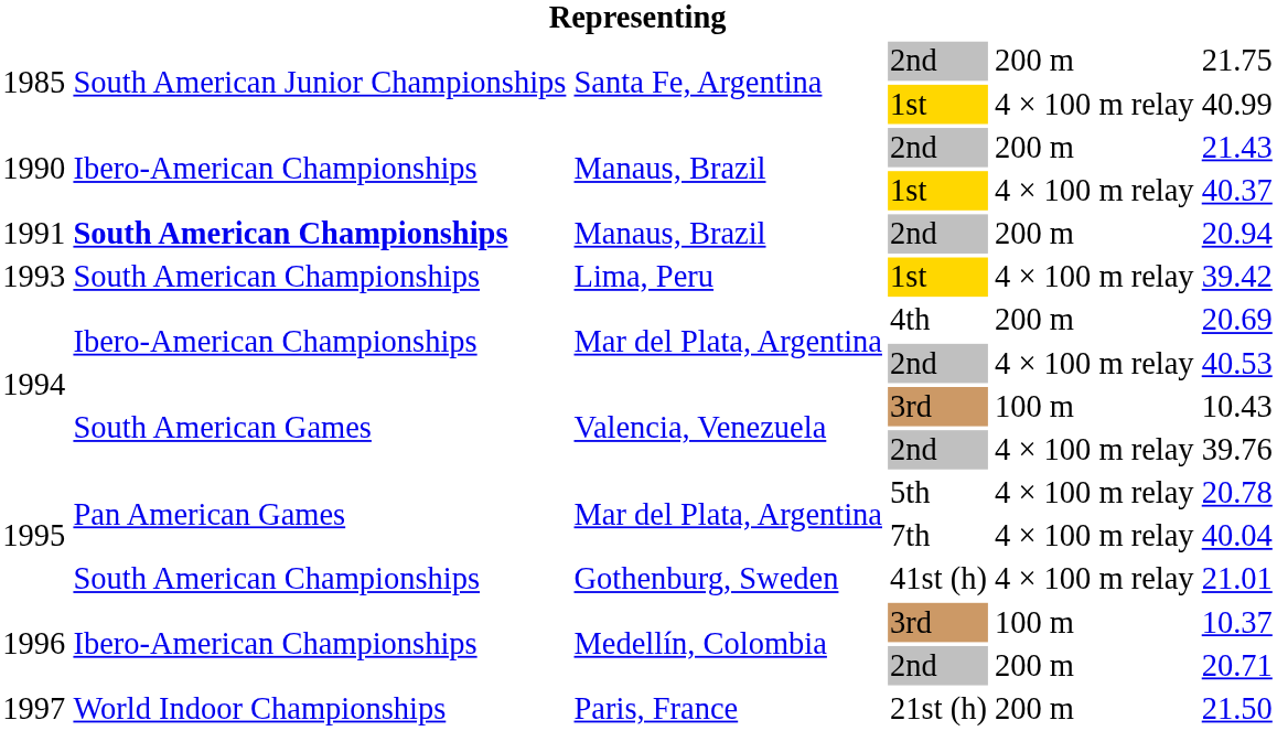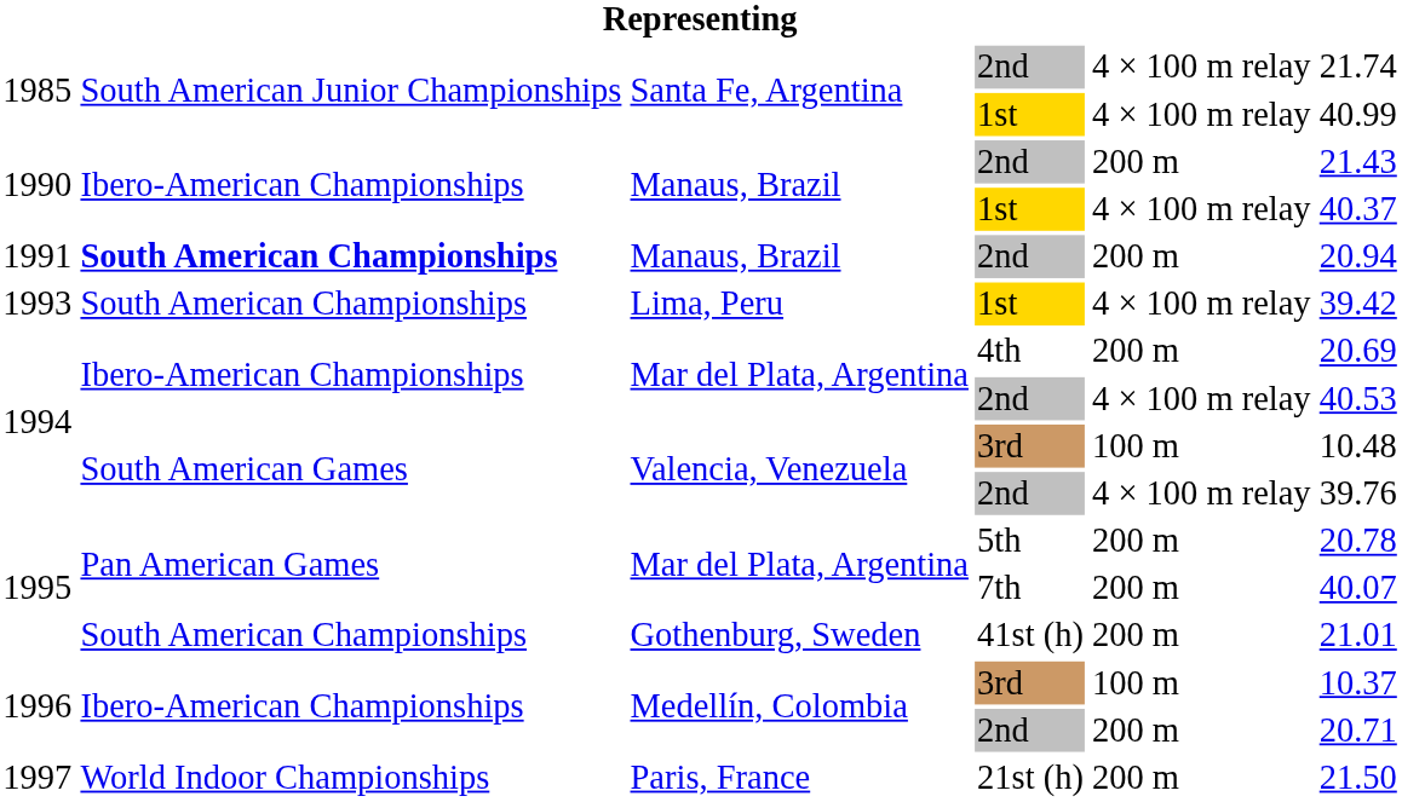1985 / 2nd | column 5: 200 m -> 4 × 100 m relay
1985 / 2nd | column 6: 21.75 -> 21.74
1994 / 3rd | column 6: 10.43 -> 10.48
1995 / 5th | column 5: 4 × 100 m relay -> 200 m
1995 / 7th | column 5: 4 × 100 m relay -> 200 m
1995 / 7th | column 6: 40.04 -> 40.07
1995 / 41st (h) | column 5: 4 × 100 m relay -> 200 m
